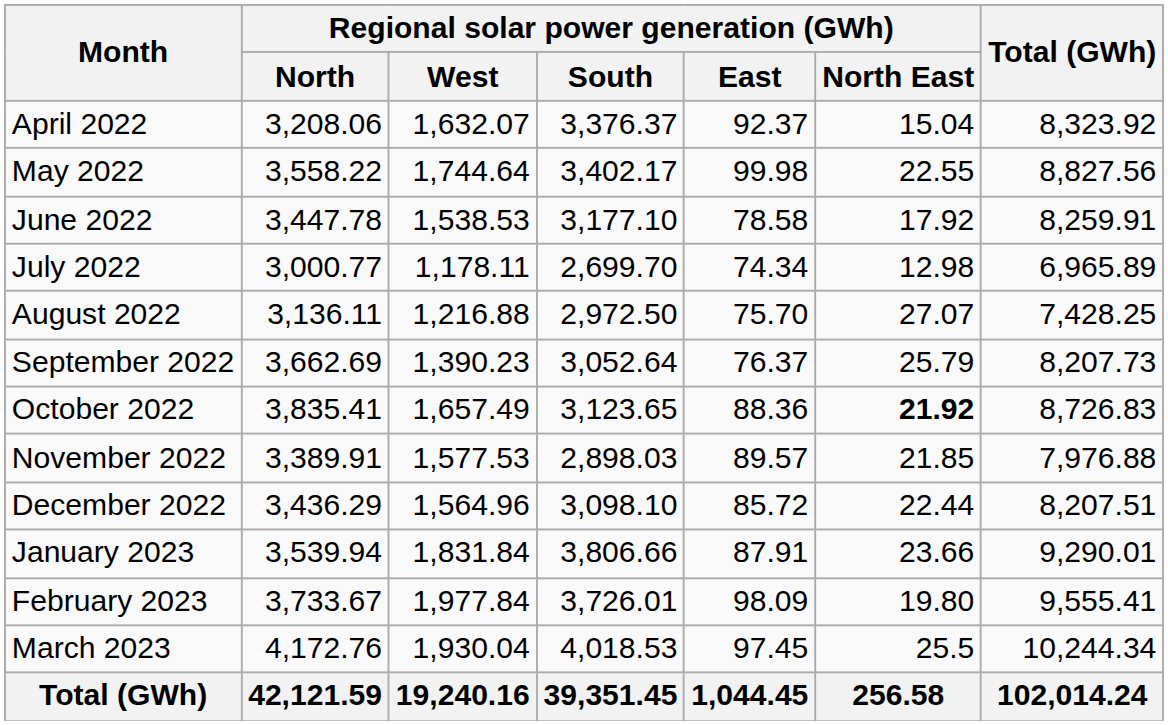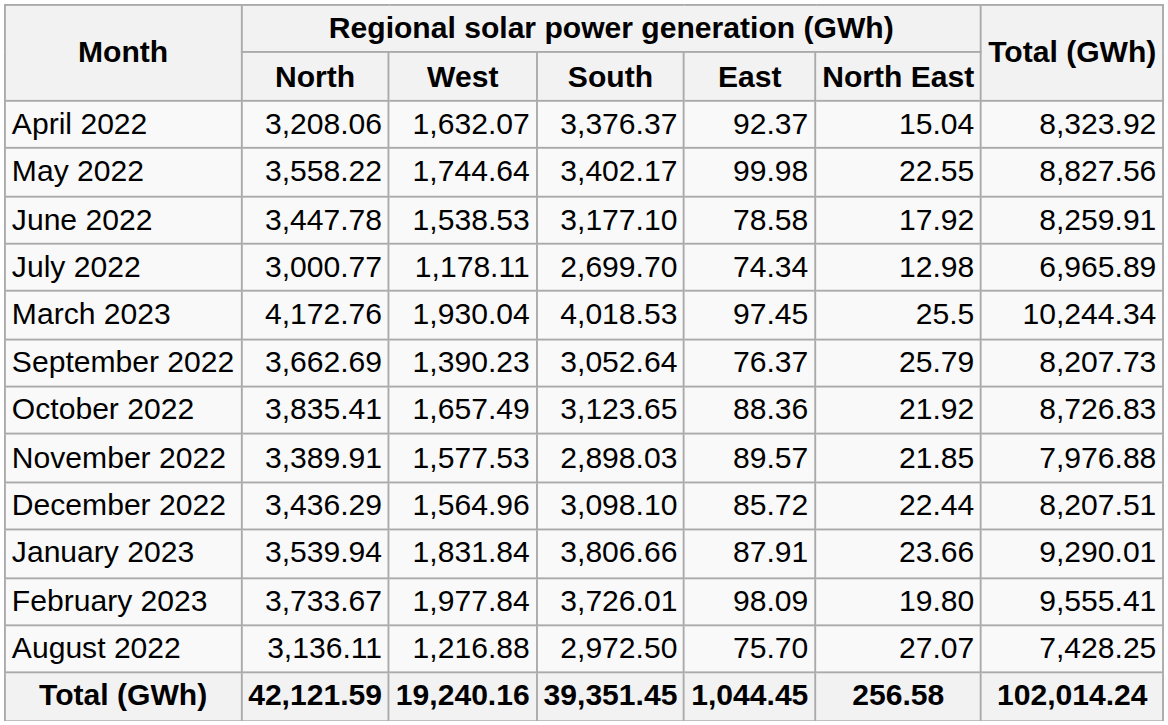rows swapped: August 2022 <-> March 2023
October 2022 | Regional solar power generation (GWh) / North East: bold -> normal
